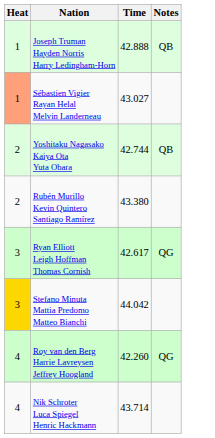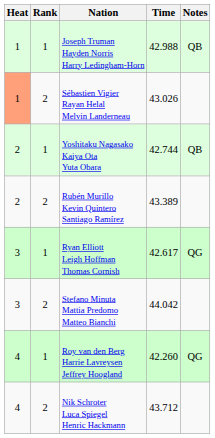+ column: Rank | 1 | 2 | 1 | 2 | 1 | 2 | 1 | 2
Joseph Truman Hayden Norris Harry Ledingham-Horn | Time: 42.888 -> 42.988
Sébastien Vigier Rayan Helal Melvin Landerneau | Time: 43.027 -> 43.026
Rubén Murillo Kevin Quintero Santiago Ramírez | Time: 43.380 -> 43.389
Stefano Minuta Mattia Predomo Matteo Bianchi | Heat: gold background -> no background
Nik Schroter Luca Spiegel Henric Hackmann | Time: 43.714 -> 43.712
